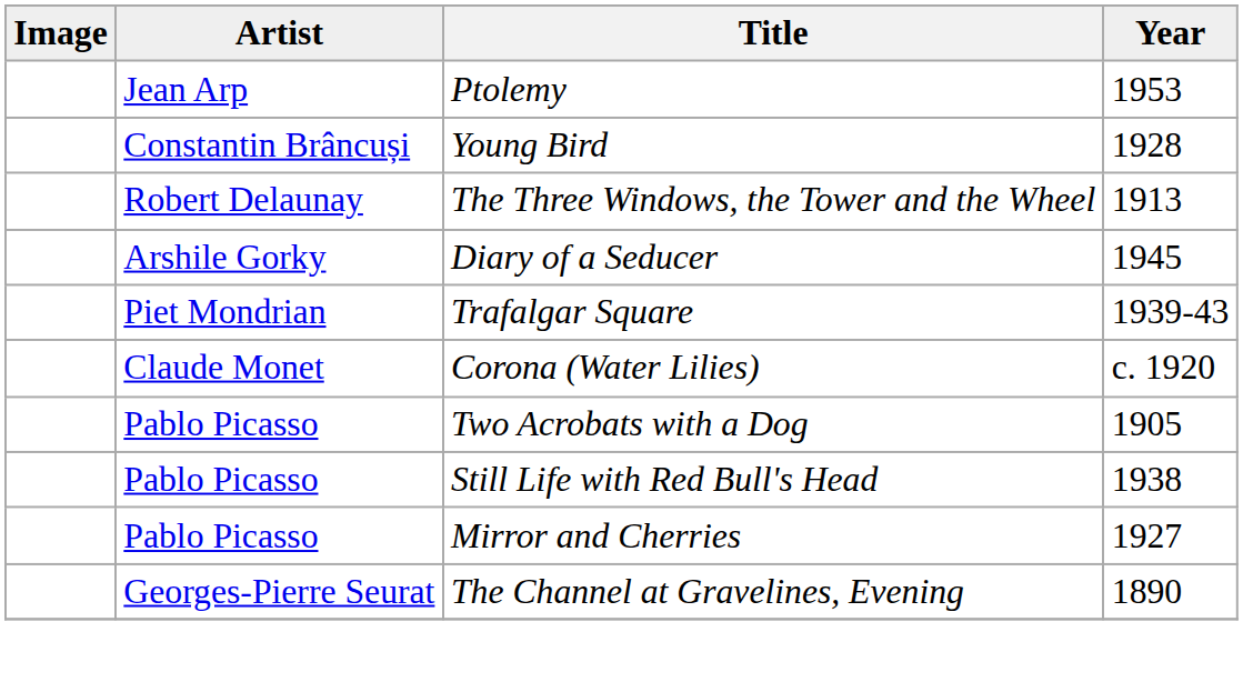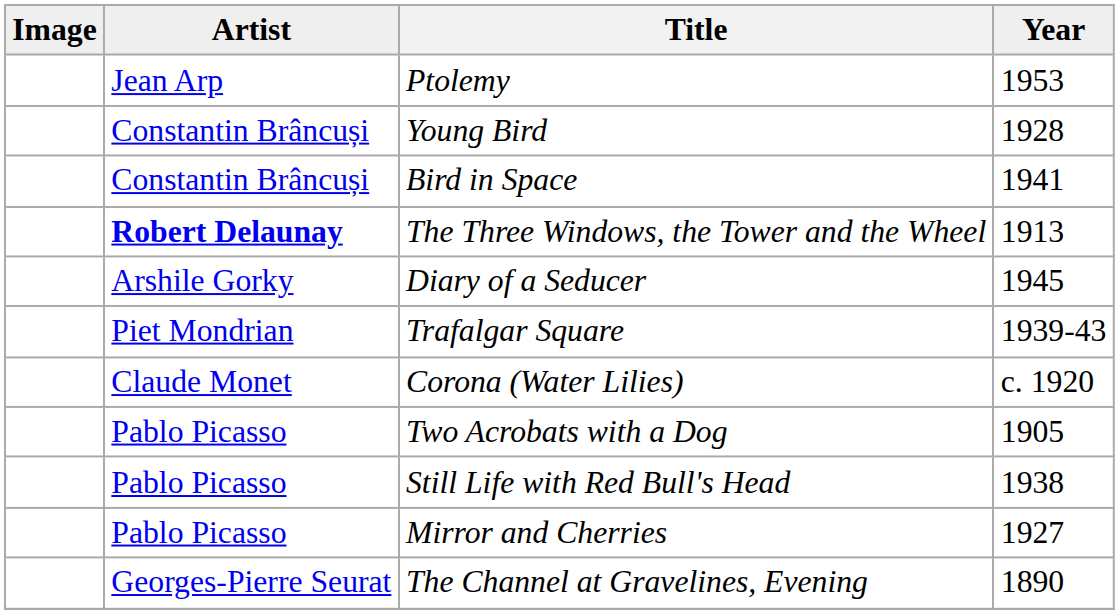+ row: Constantin Brâncuși | Bird in Space | 1941
The Three Windows, the Tower and the Wheel | Artist: normal -> bold
